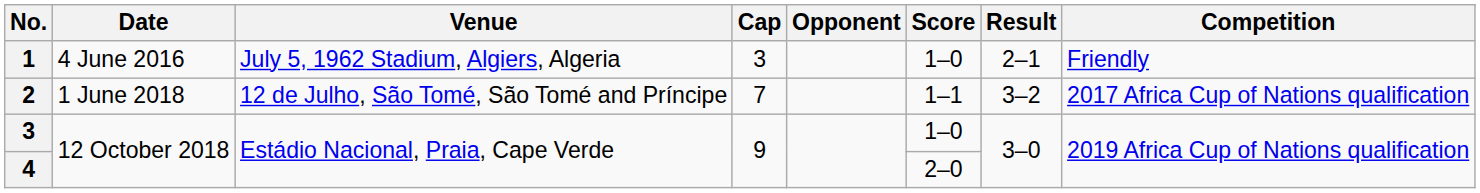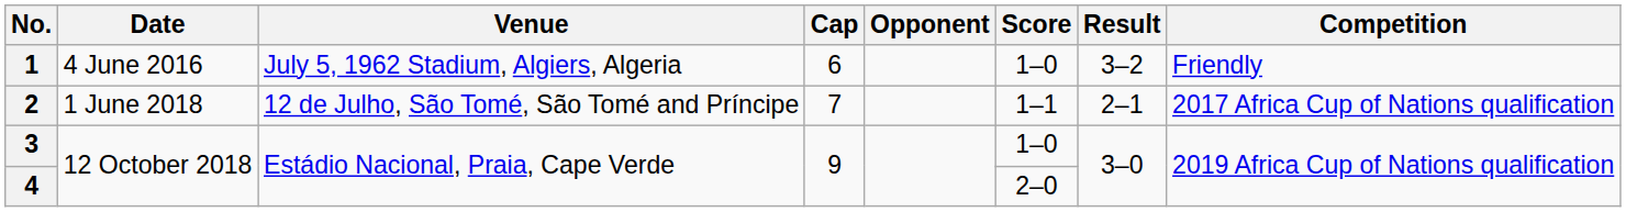1 | Cap: 3 -> 6
1 | Result: 2–1 -> 3–2
2 | Result: 3–2 -> 2–1
